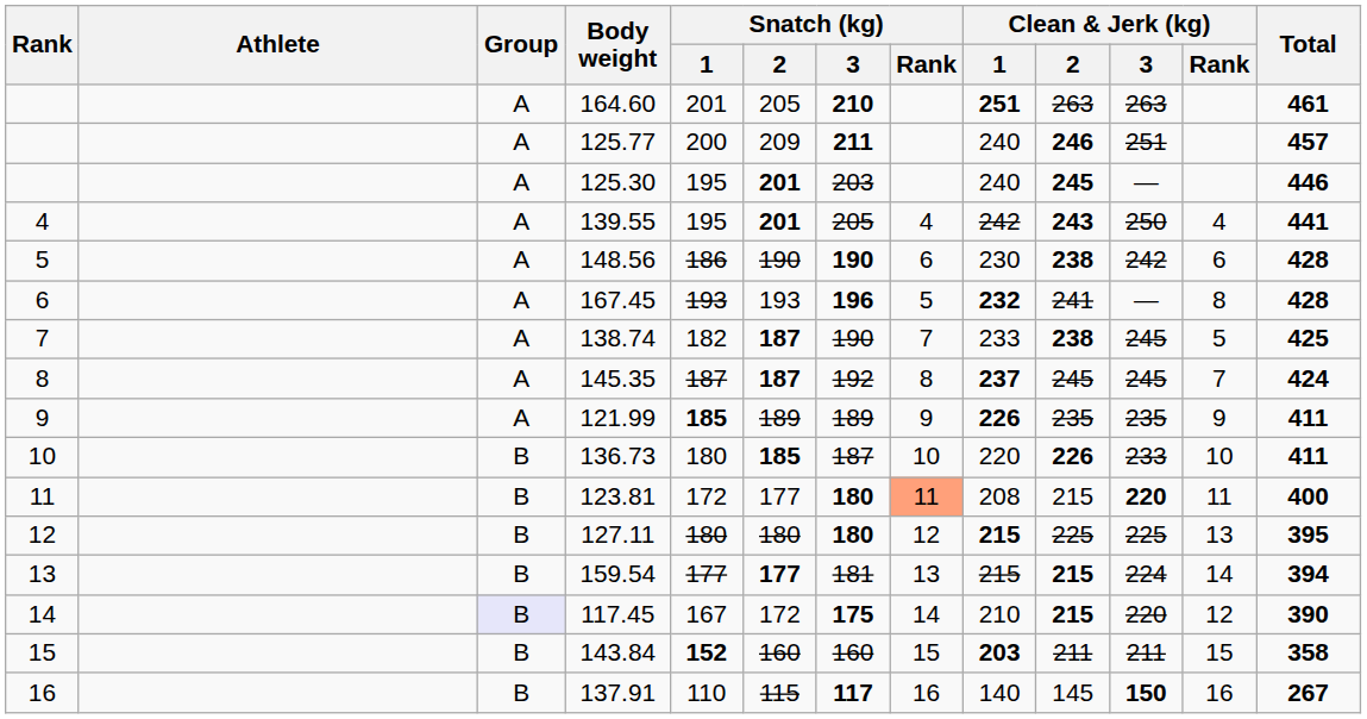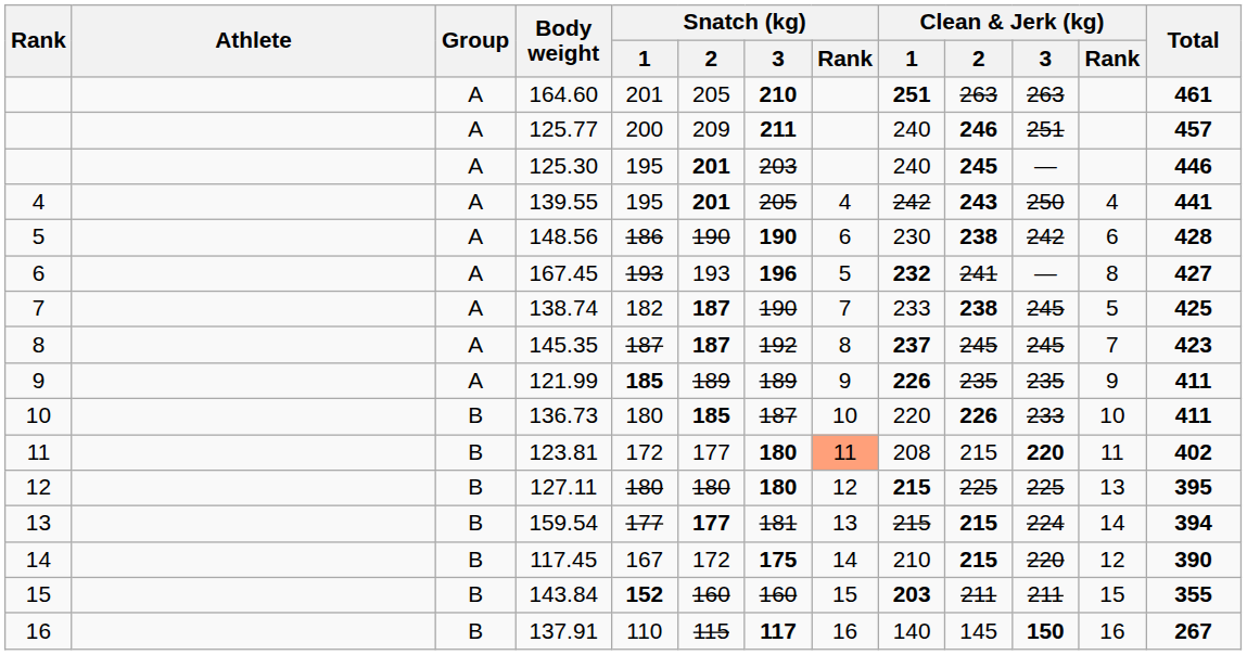167.45 | Total: 428 -> 427
145.35 | Total: 424 -> 423
123.81 | Total: 400 -> 402
117.45 | Group: lavender background -> no background
143.84 | Total: 358 -> 355
